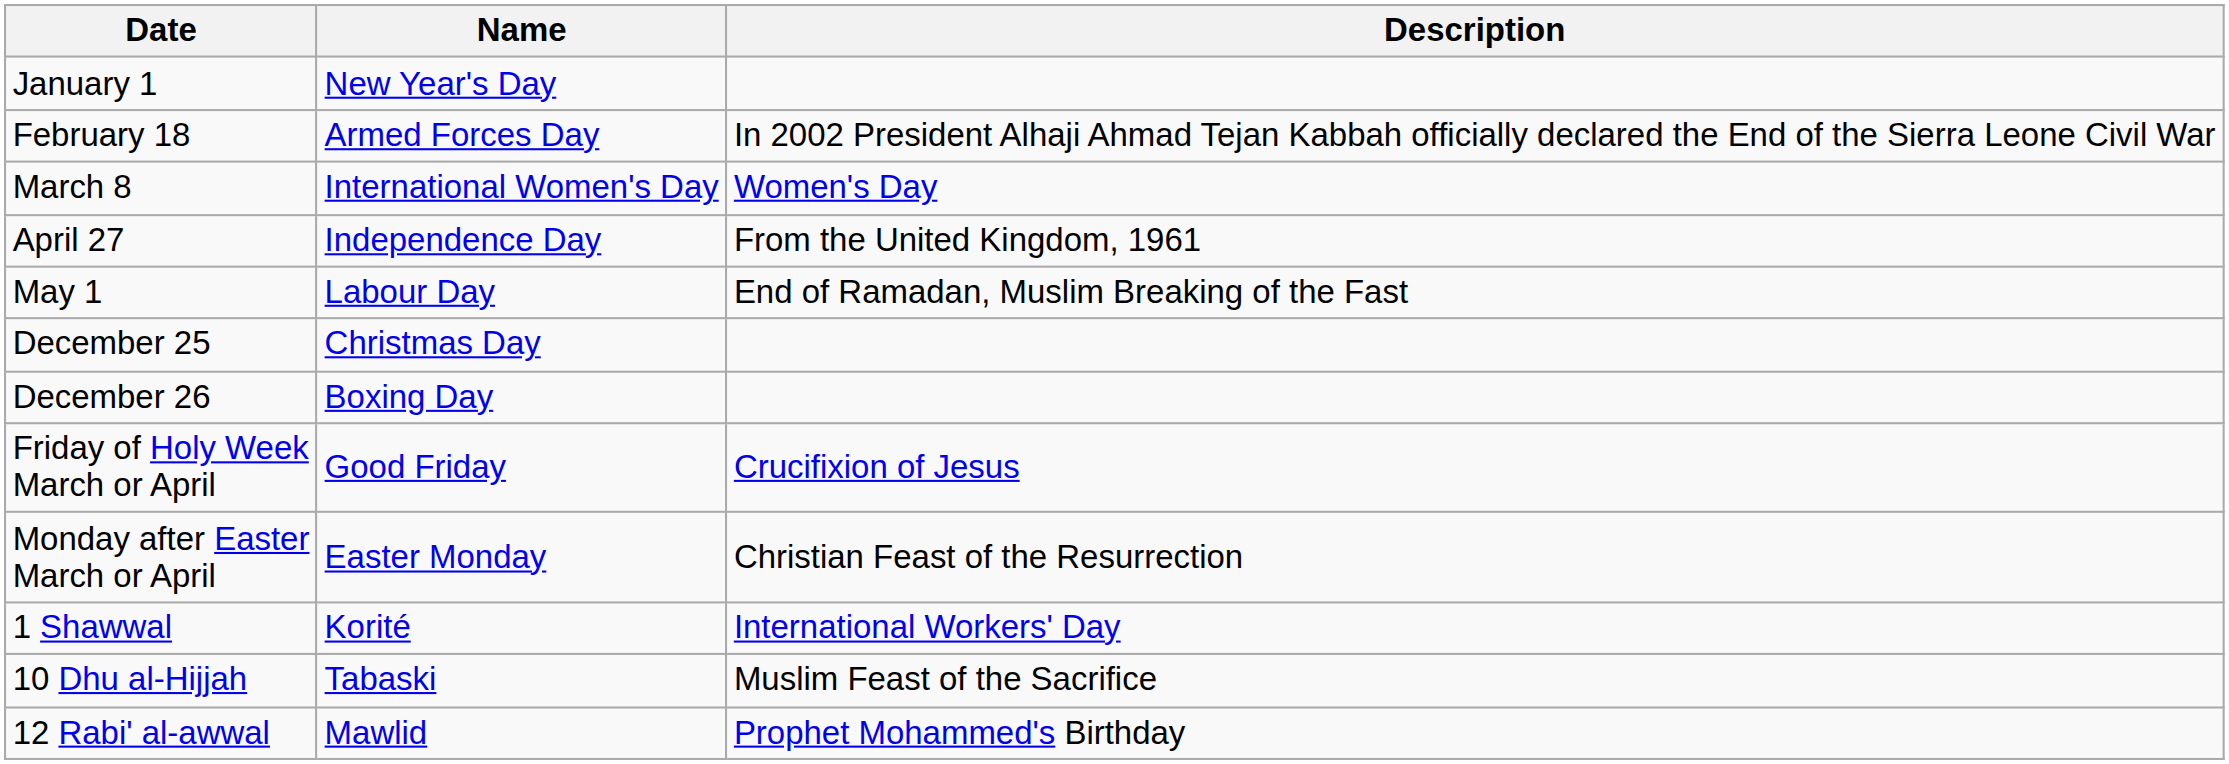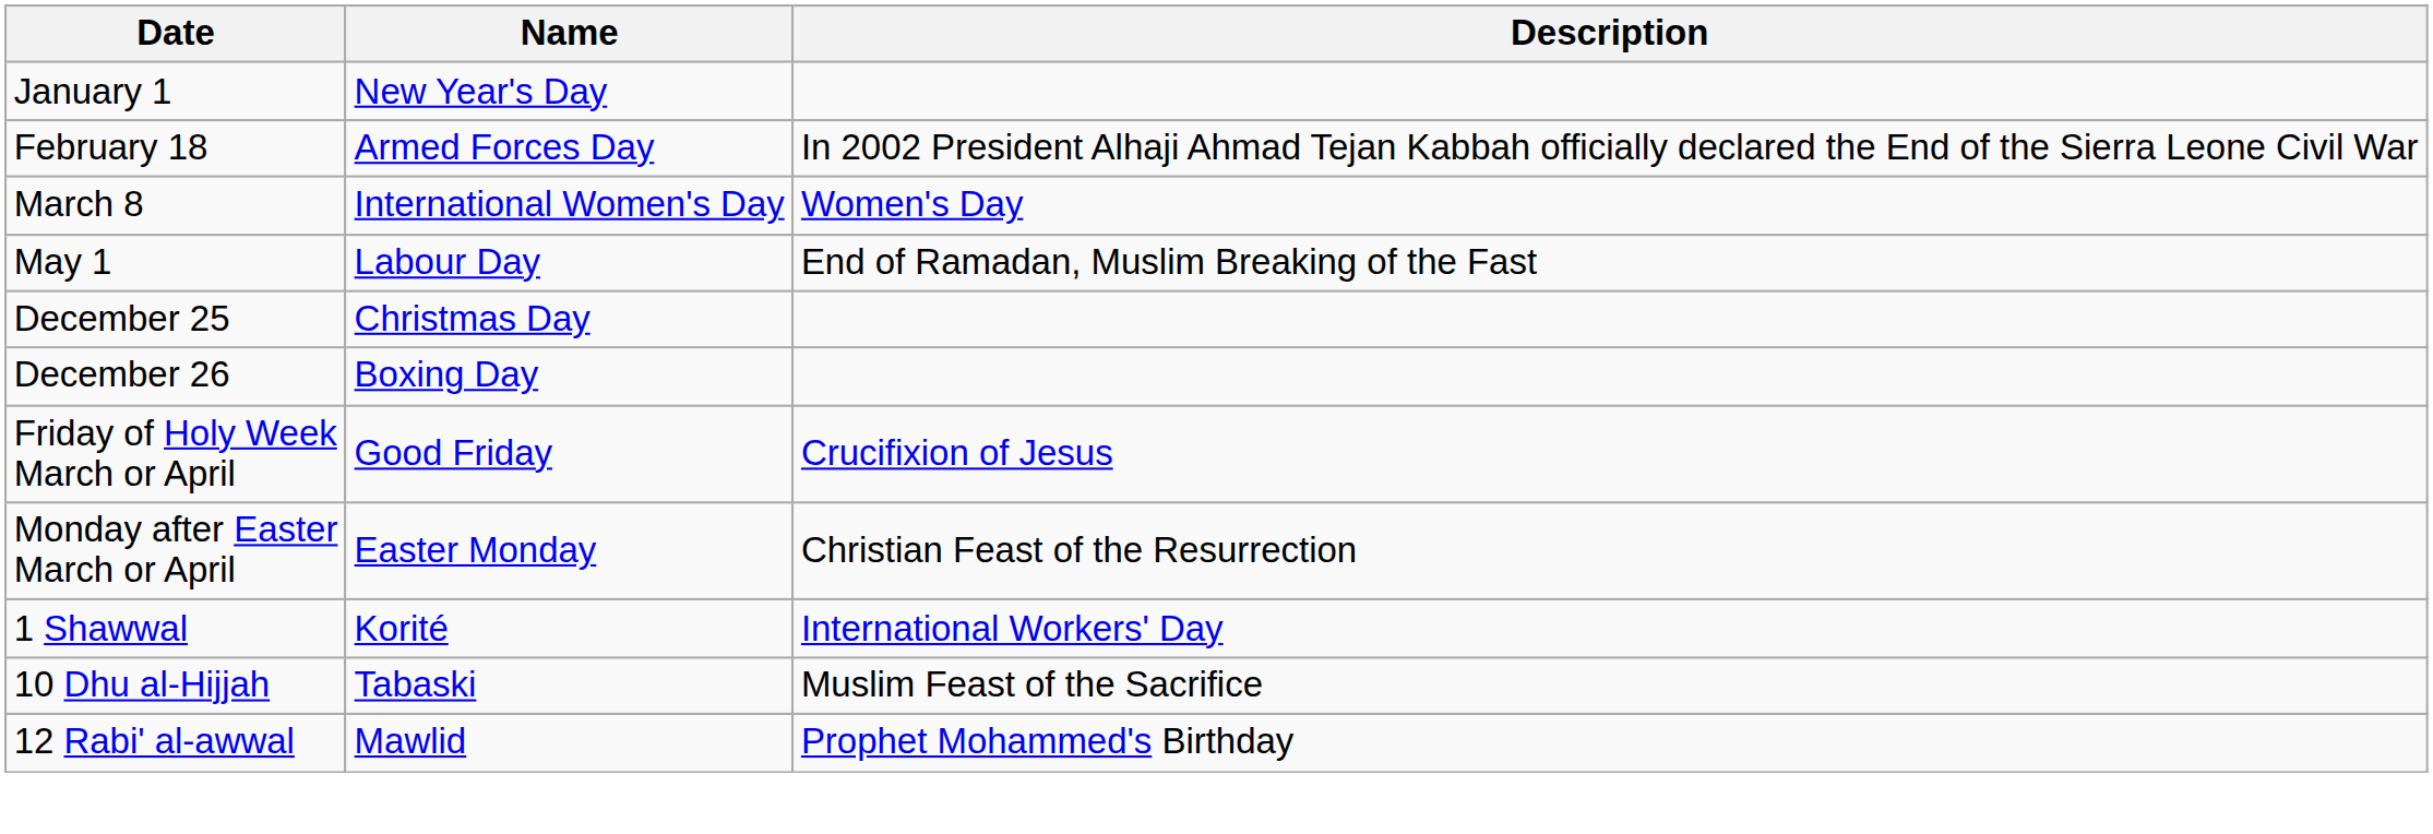- row: April 27 | Independence Day | From the United Kingdom, 1961
